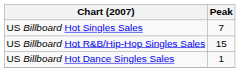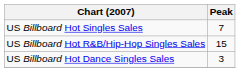US Billboard Hot Dance Singles Sales | Peak: 1 -> 3
